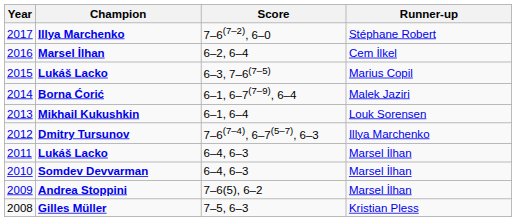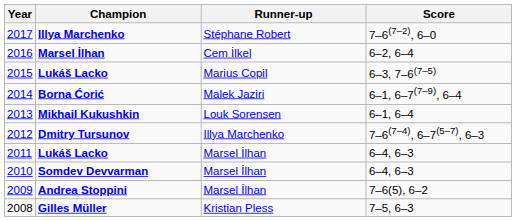columns swapped: Runner-up <-> Score
